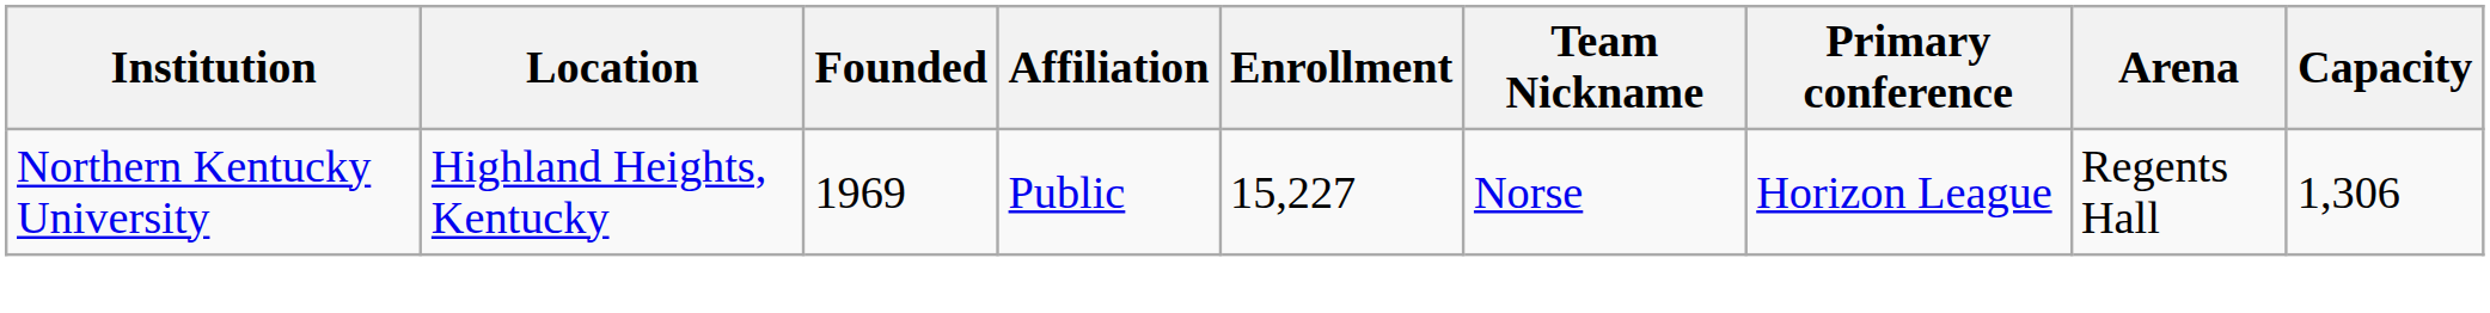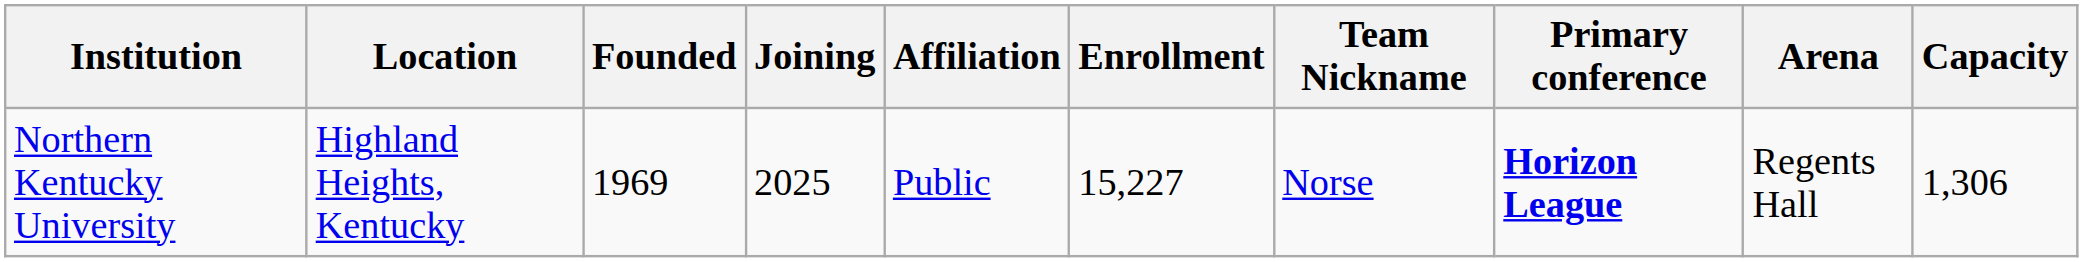+ column: Joining | 2025
Northern Kentucky University | Primary conference: normal -> bold
